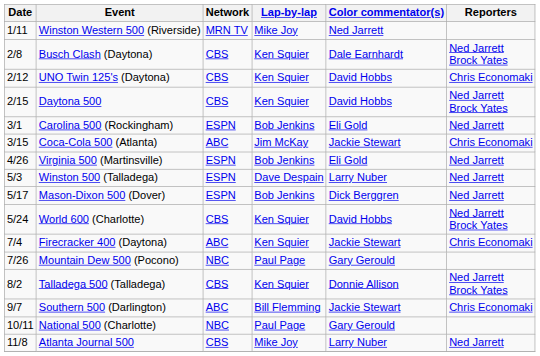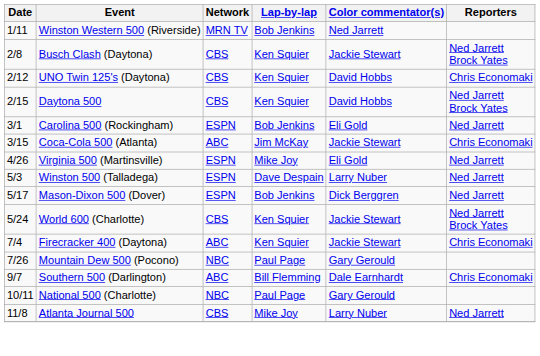Winston Western 500 (Riverside) | Lap-by-lap: Mike Joy -> Bob Jenkins
Busch Clash (Daytona) | Color commentator(s): Dale Earnhardt -> Jackie Stewart
Virginia 500 (Martinsville) | Lap-by-lap: Bob Jenkins -> Mike Joy
World 600 (Charlotte) | Color commentator(s): David Hobbs -> Jackie Stewart
- row: 8/2 | Talladega 500 (Talladega) | CBS | Ken Squier | Donnie Allison | Ned Jarrett Brock Yates
Southern 500 (Darlington) | Color commentator(s): Jackie Stewart -> Dale Earnhardt
